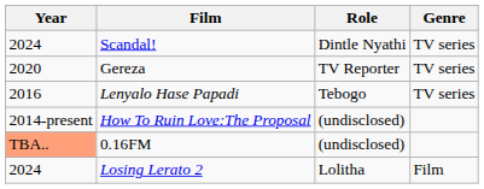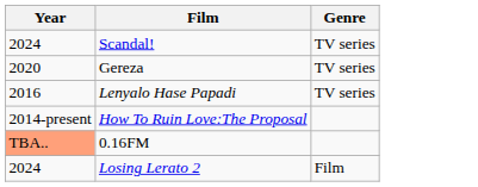- column: Role | Dintle Nyathi | TV Reporter | Tebogo | (undisclosed) | (undisclosed) | Lolitha
